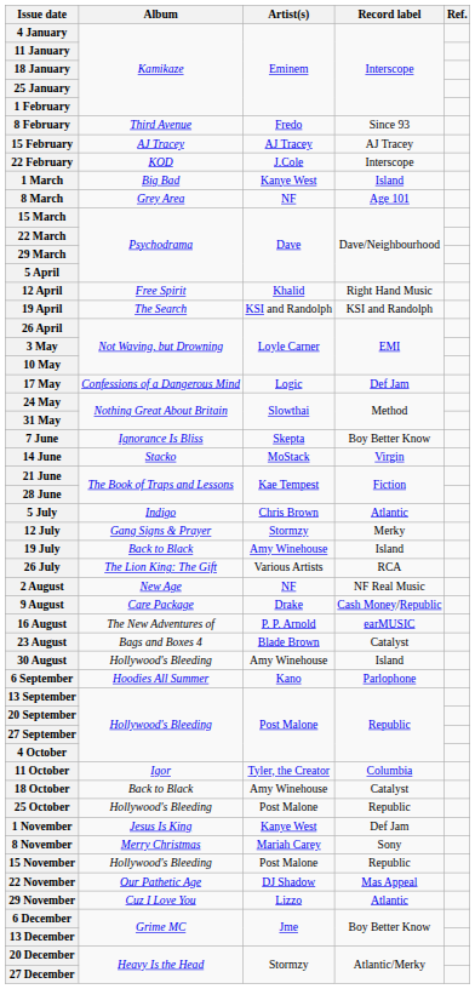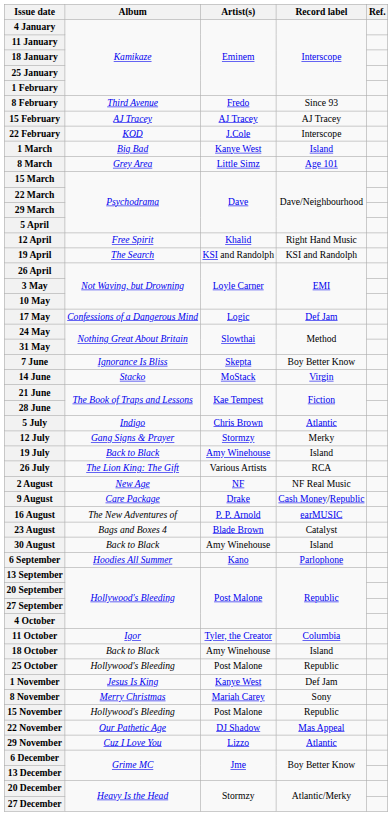8 March | Artist(s): NF -> Little Simz
30 August | Album: Hollywood's Bleeding -> Back to Black
18 October | Record label: Catalyst -> Island
